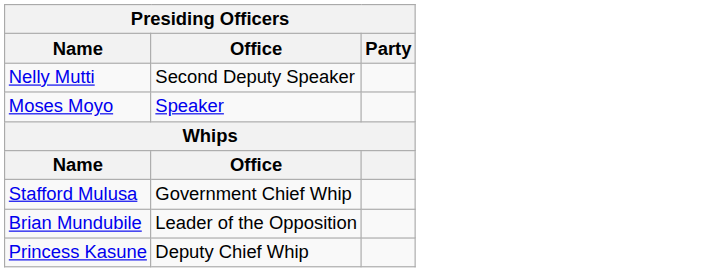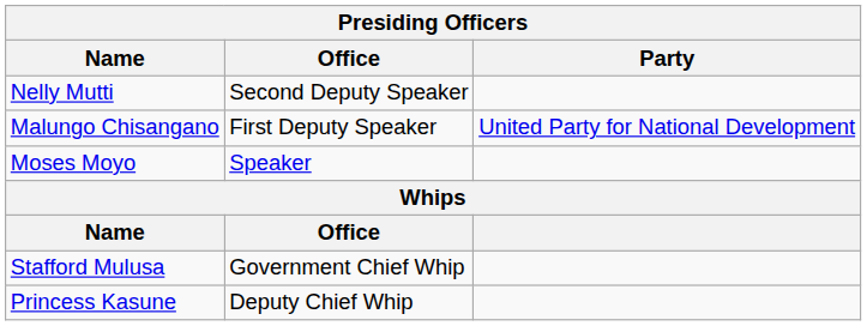+ row: Malungo Chisangano | First Deputy Speaker | United Party for National Development
- row: Brian Mundubile | Leader of the Opposition
